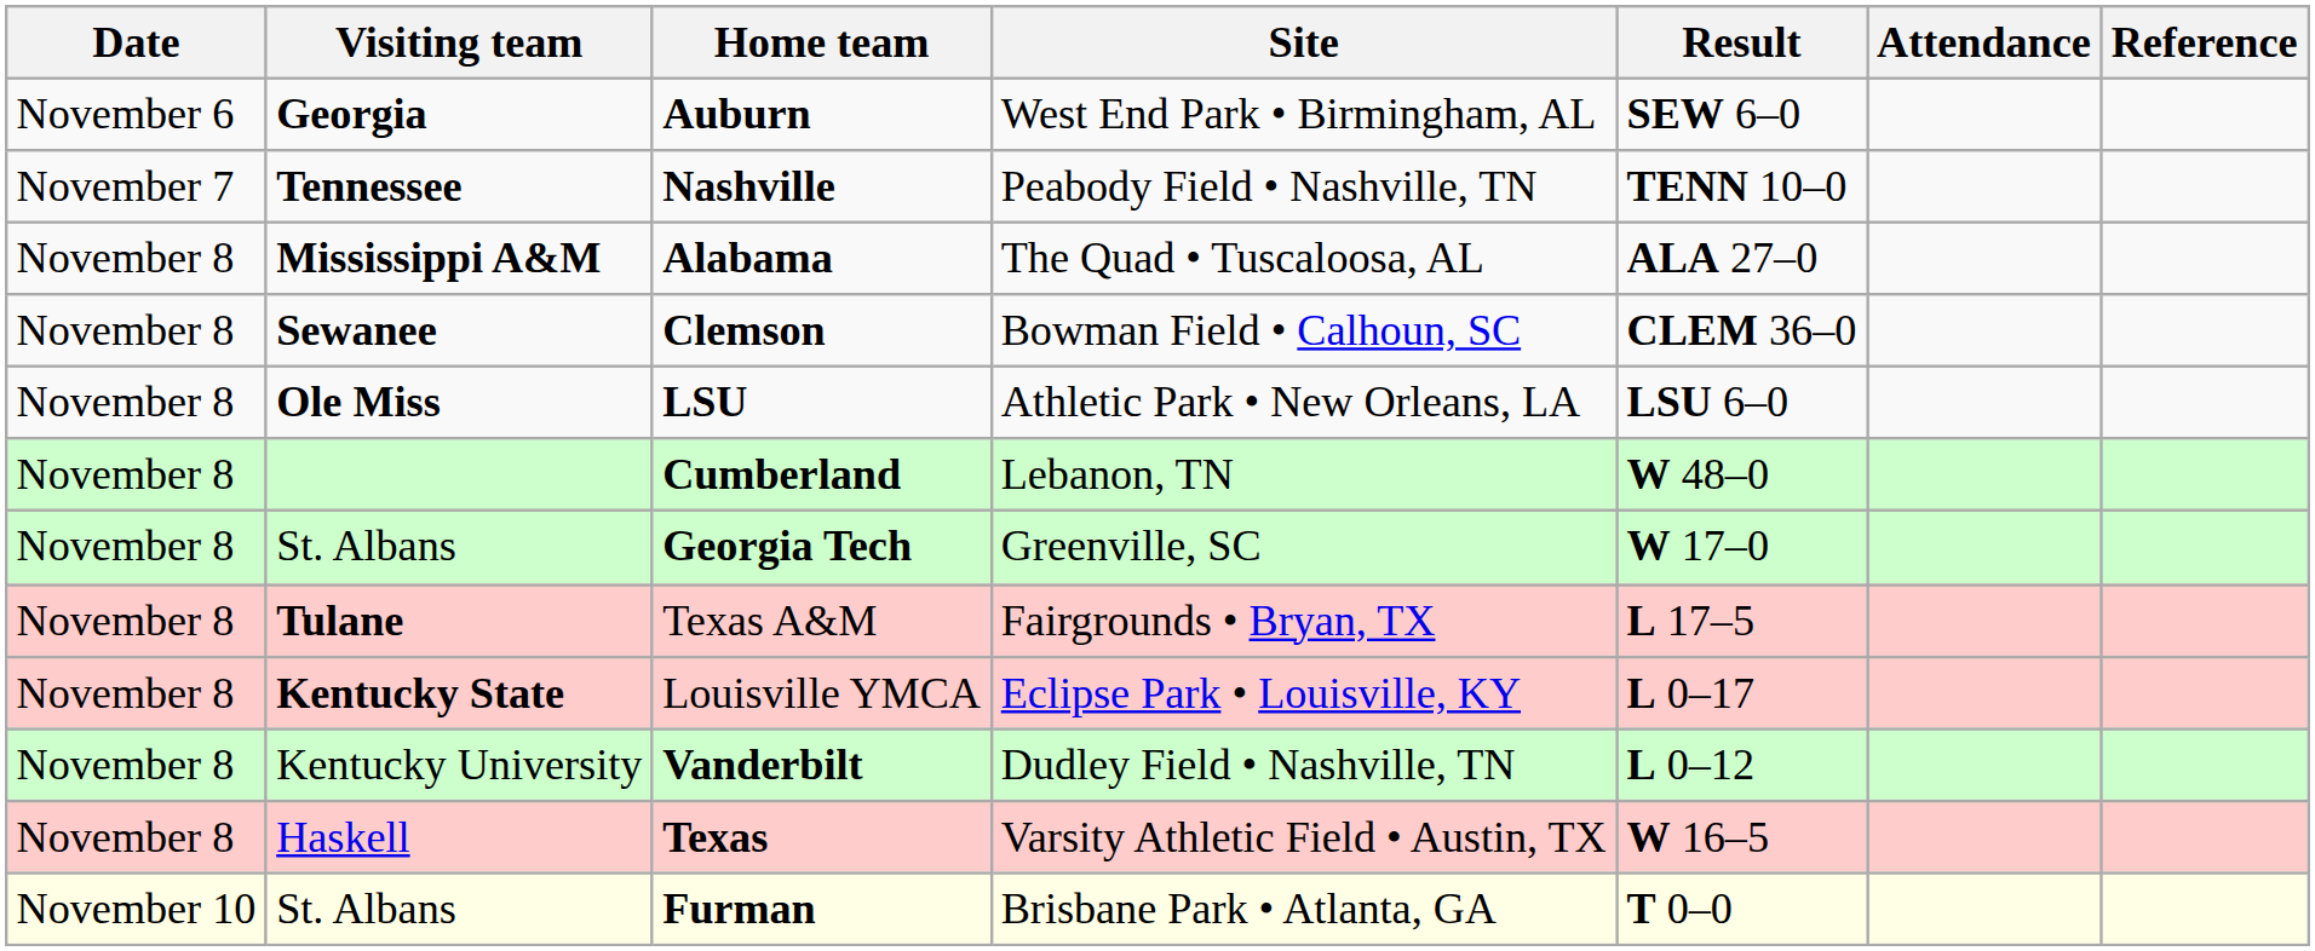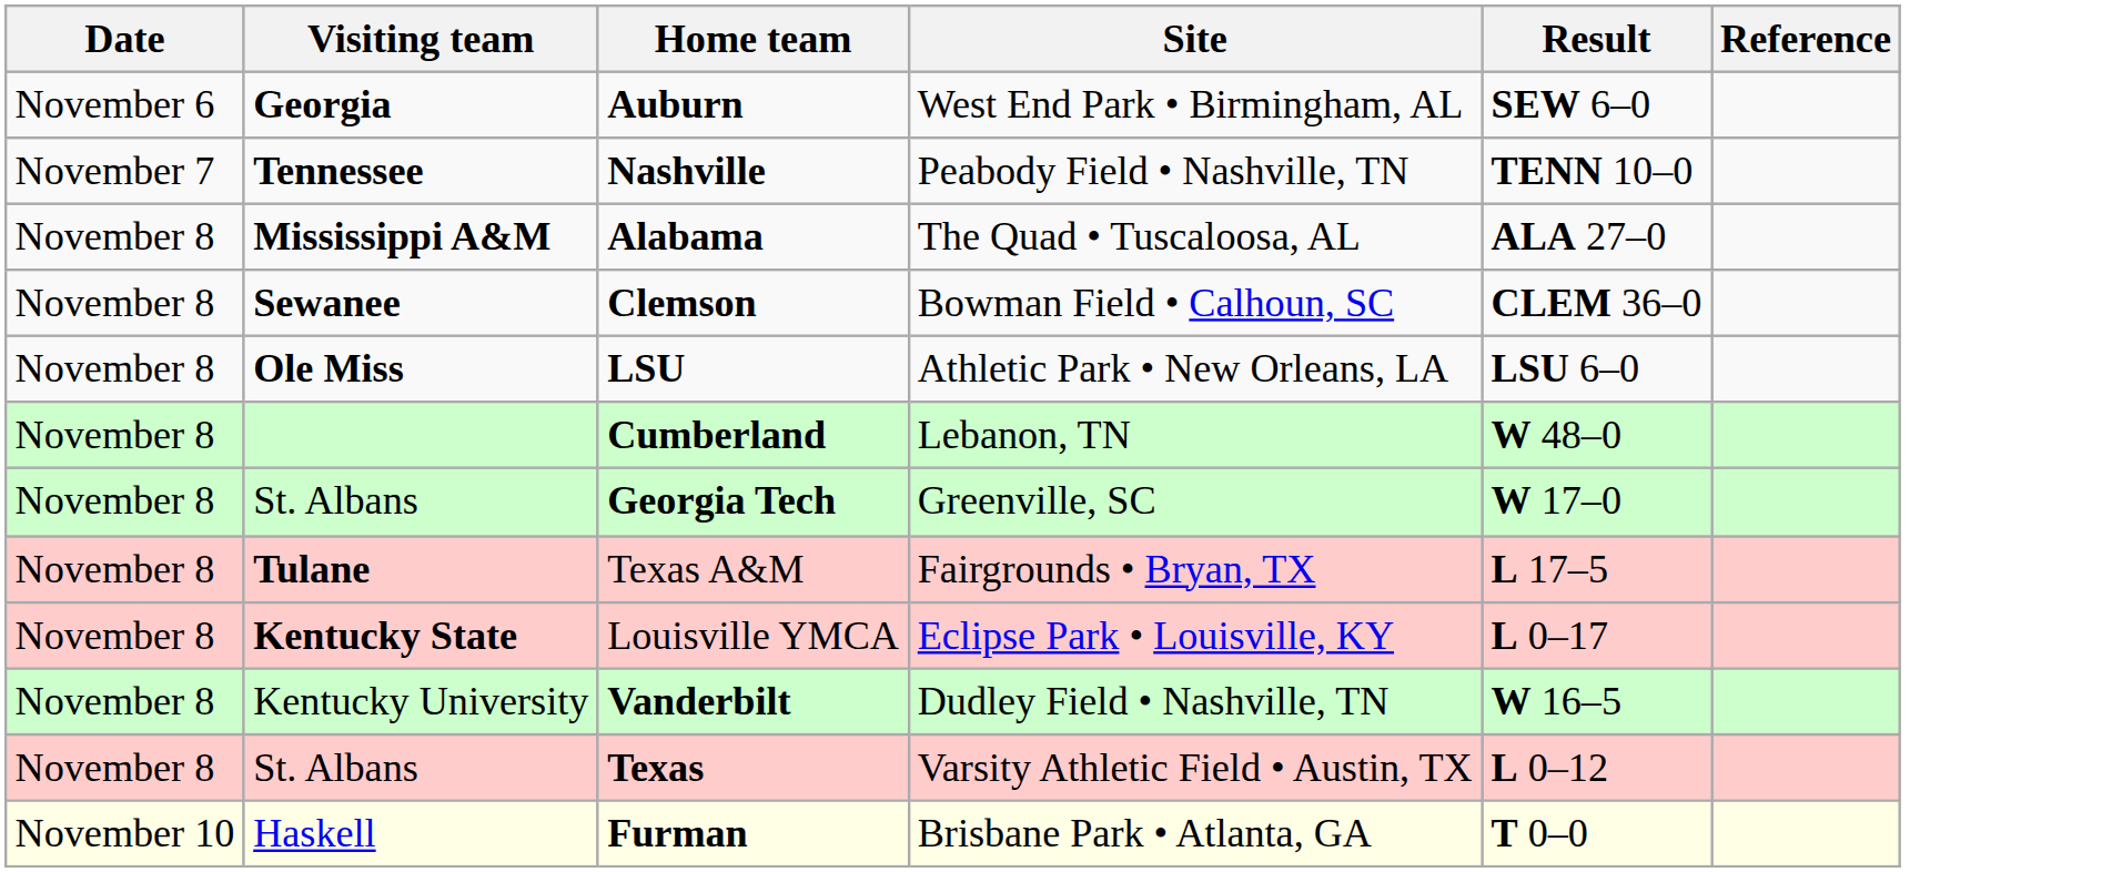- column: Attendance
Vanderbilt | Result: L 0–12 -> W 16–5
Texas | Visiting team: Haskell -> St. Albans
Texas | Result: W 16–5 -> L 0–12
Furman | Visiting team: St. Albans -> Haskell
